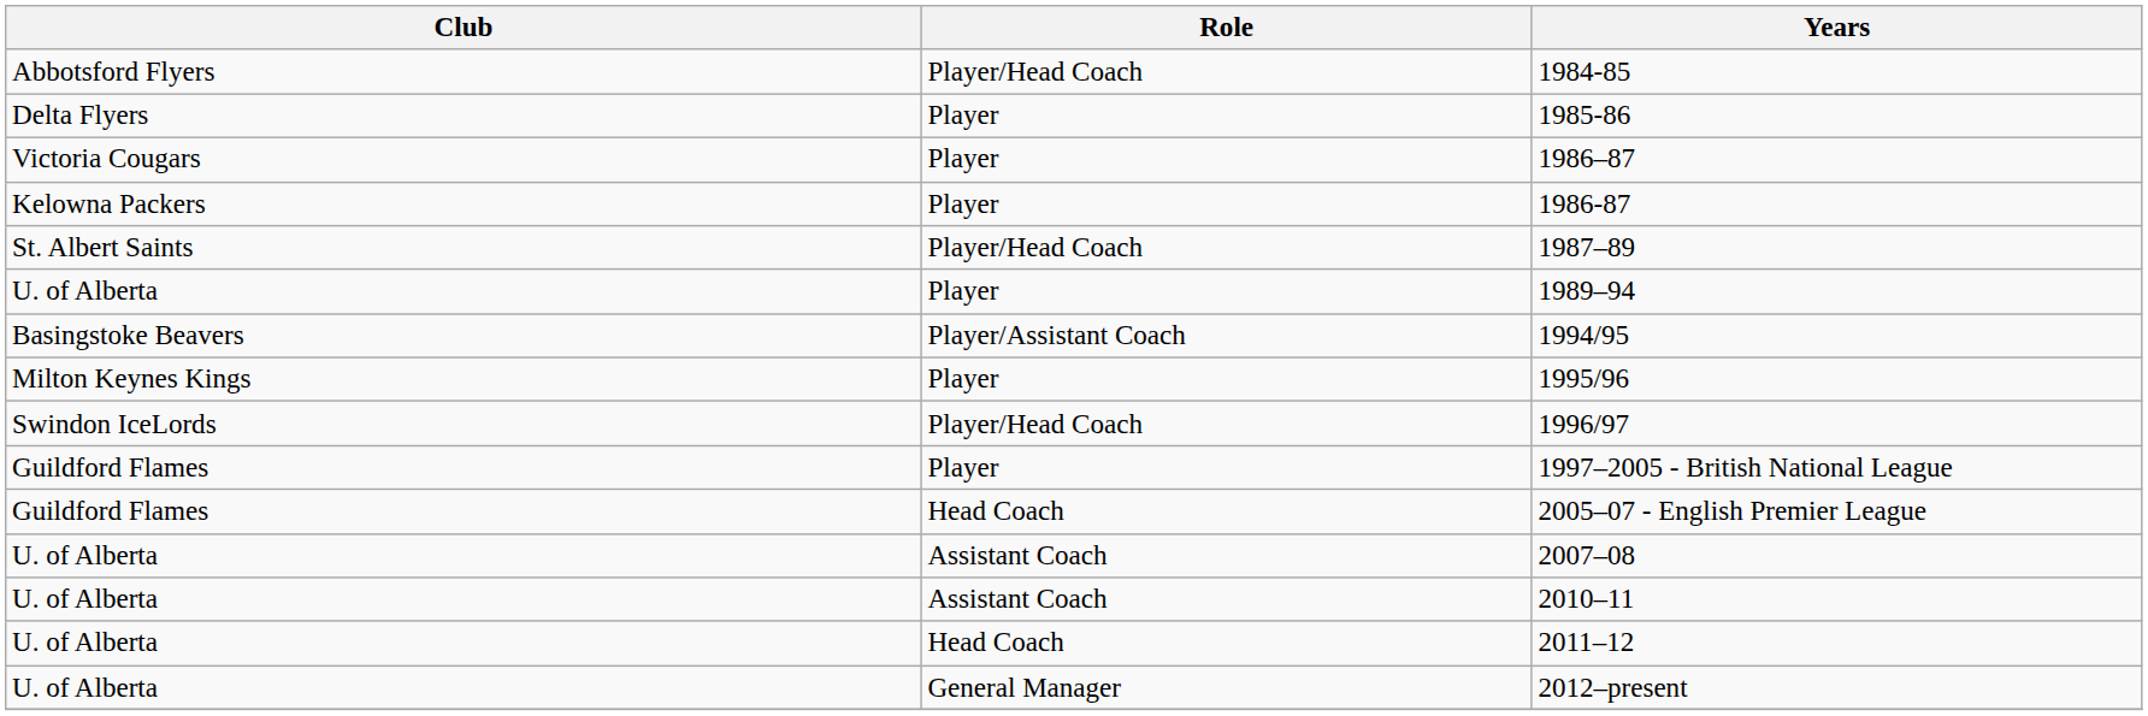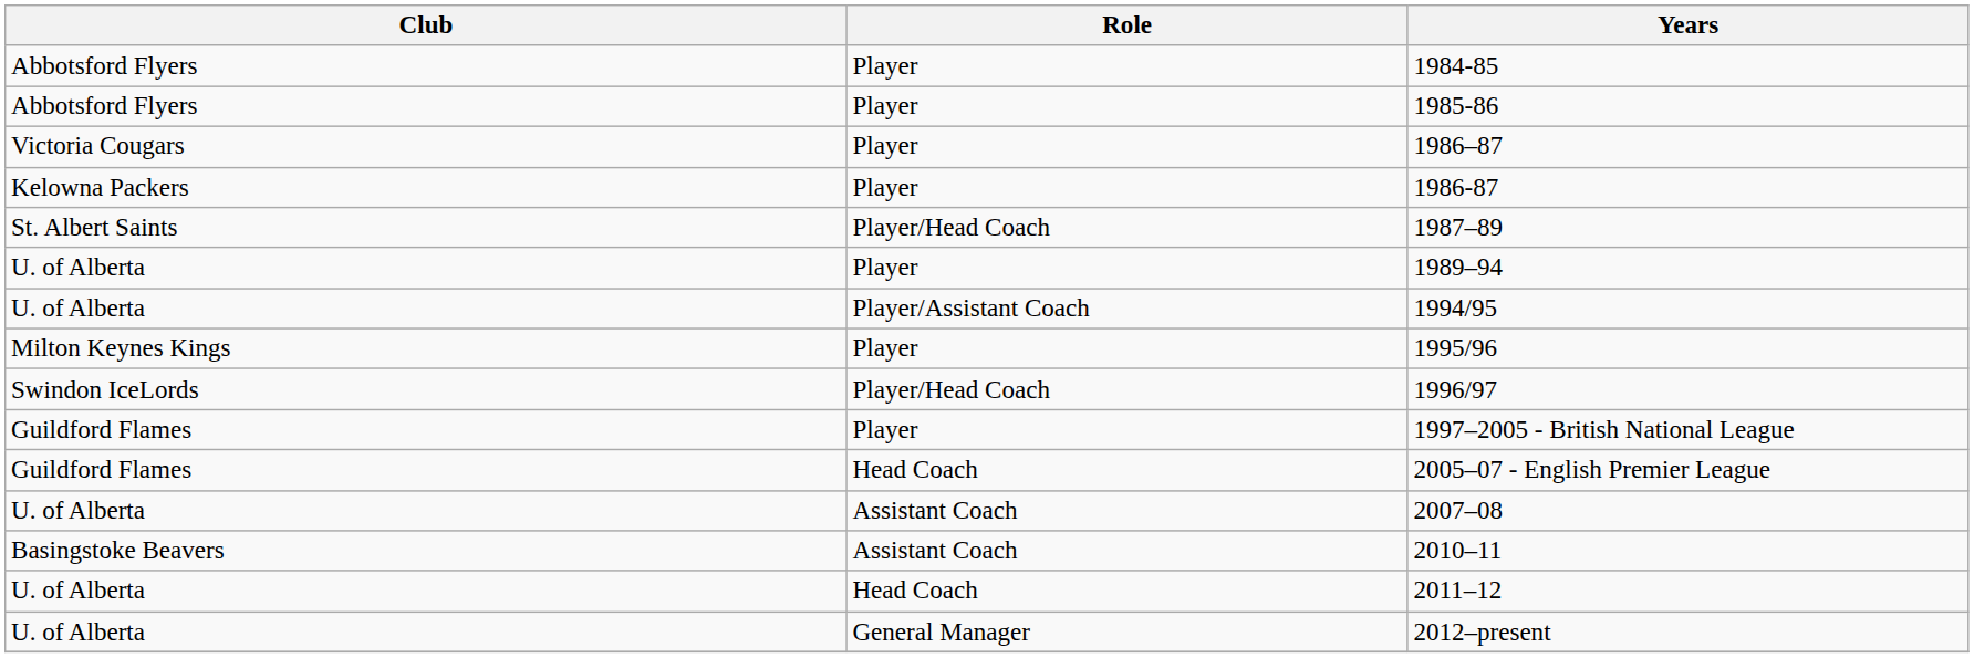1984-85 | Role: Player/Head Coach -> Player
1985-86 | Club: Delta Flyers -> Abbotsford Flyers
1994/95 | Club: Basingstoke Beavers -> U. of Alberta
2010–11 | Club: U. of Alberta -> Basingstoke Beavers
